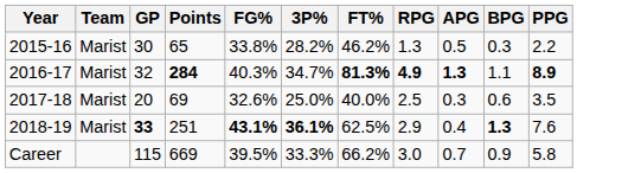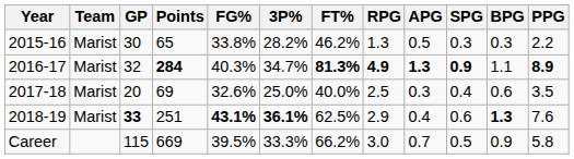+ column: SPG | 0.3 | 0.9 | 0.4 | 0.6 | 0.5
